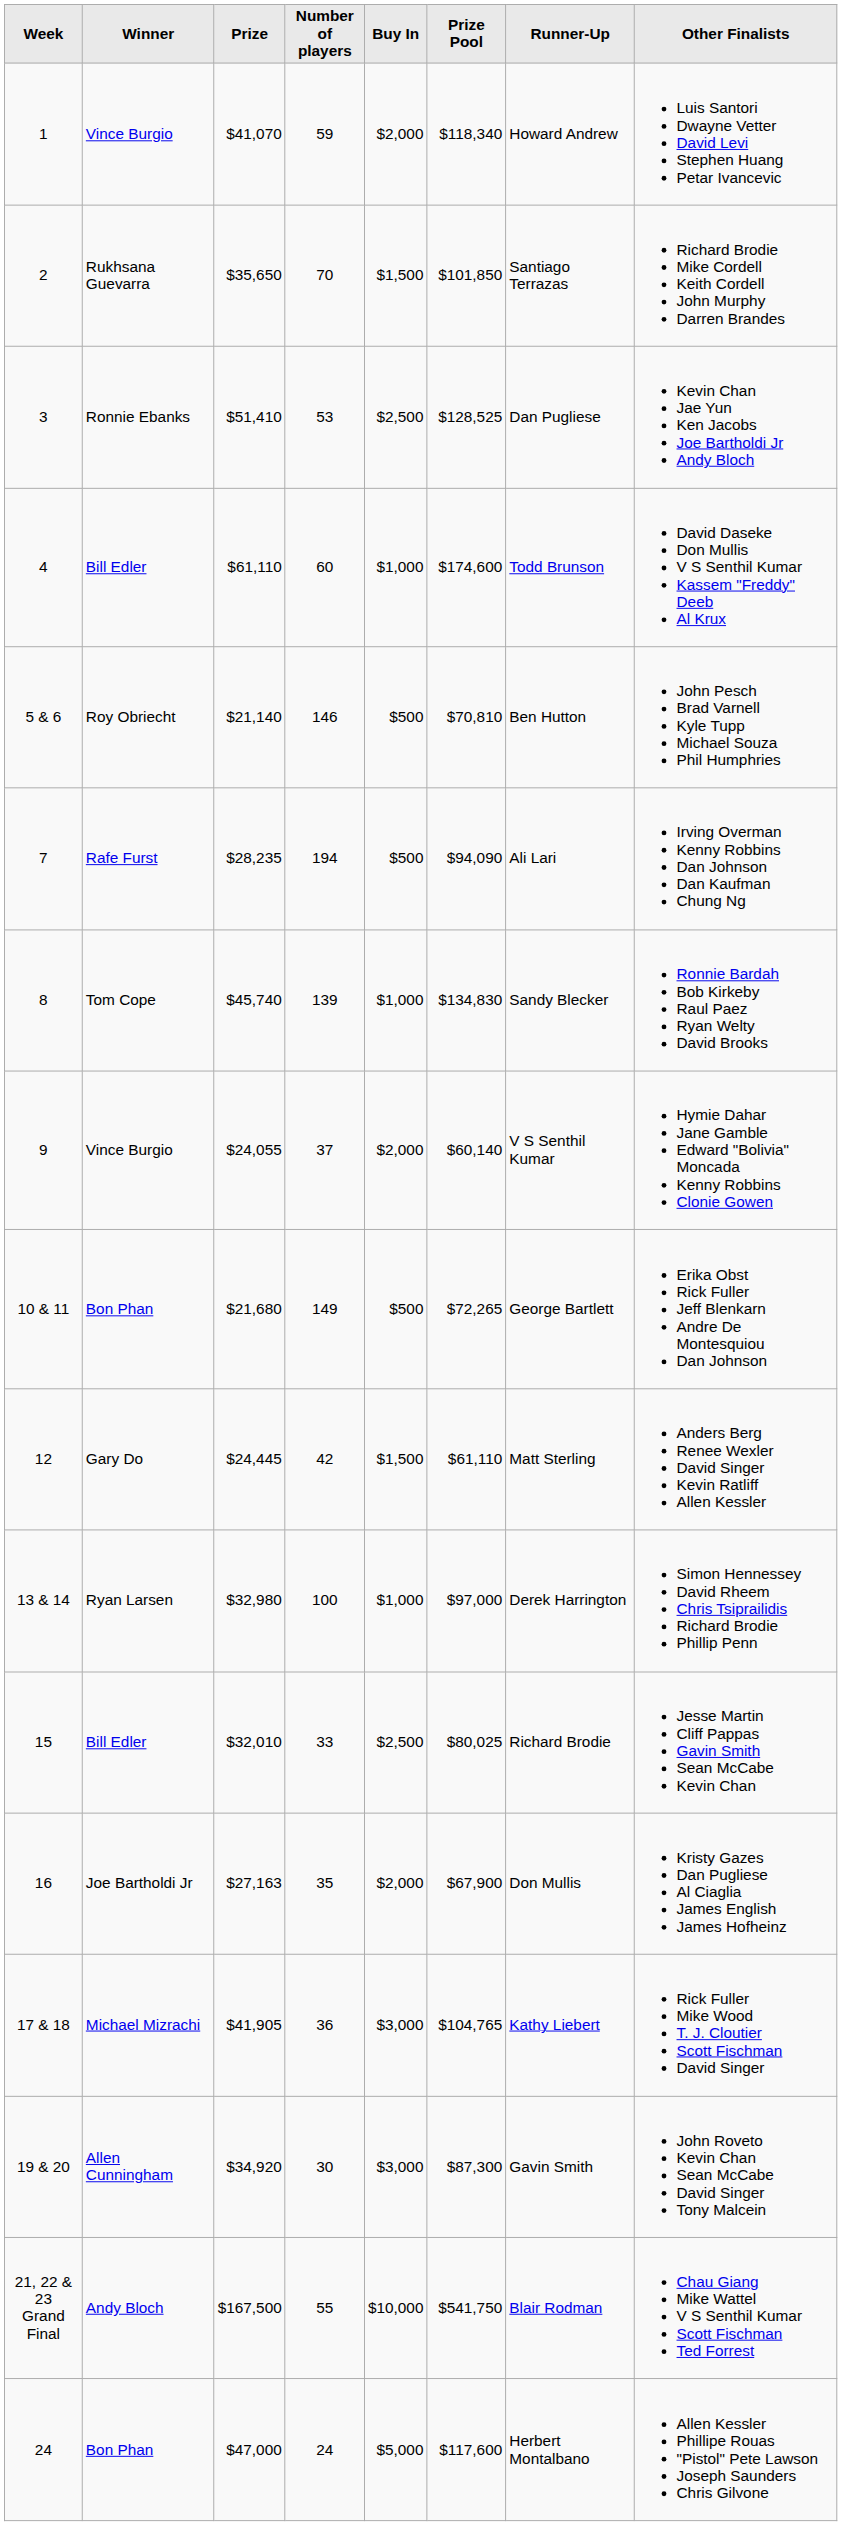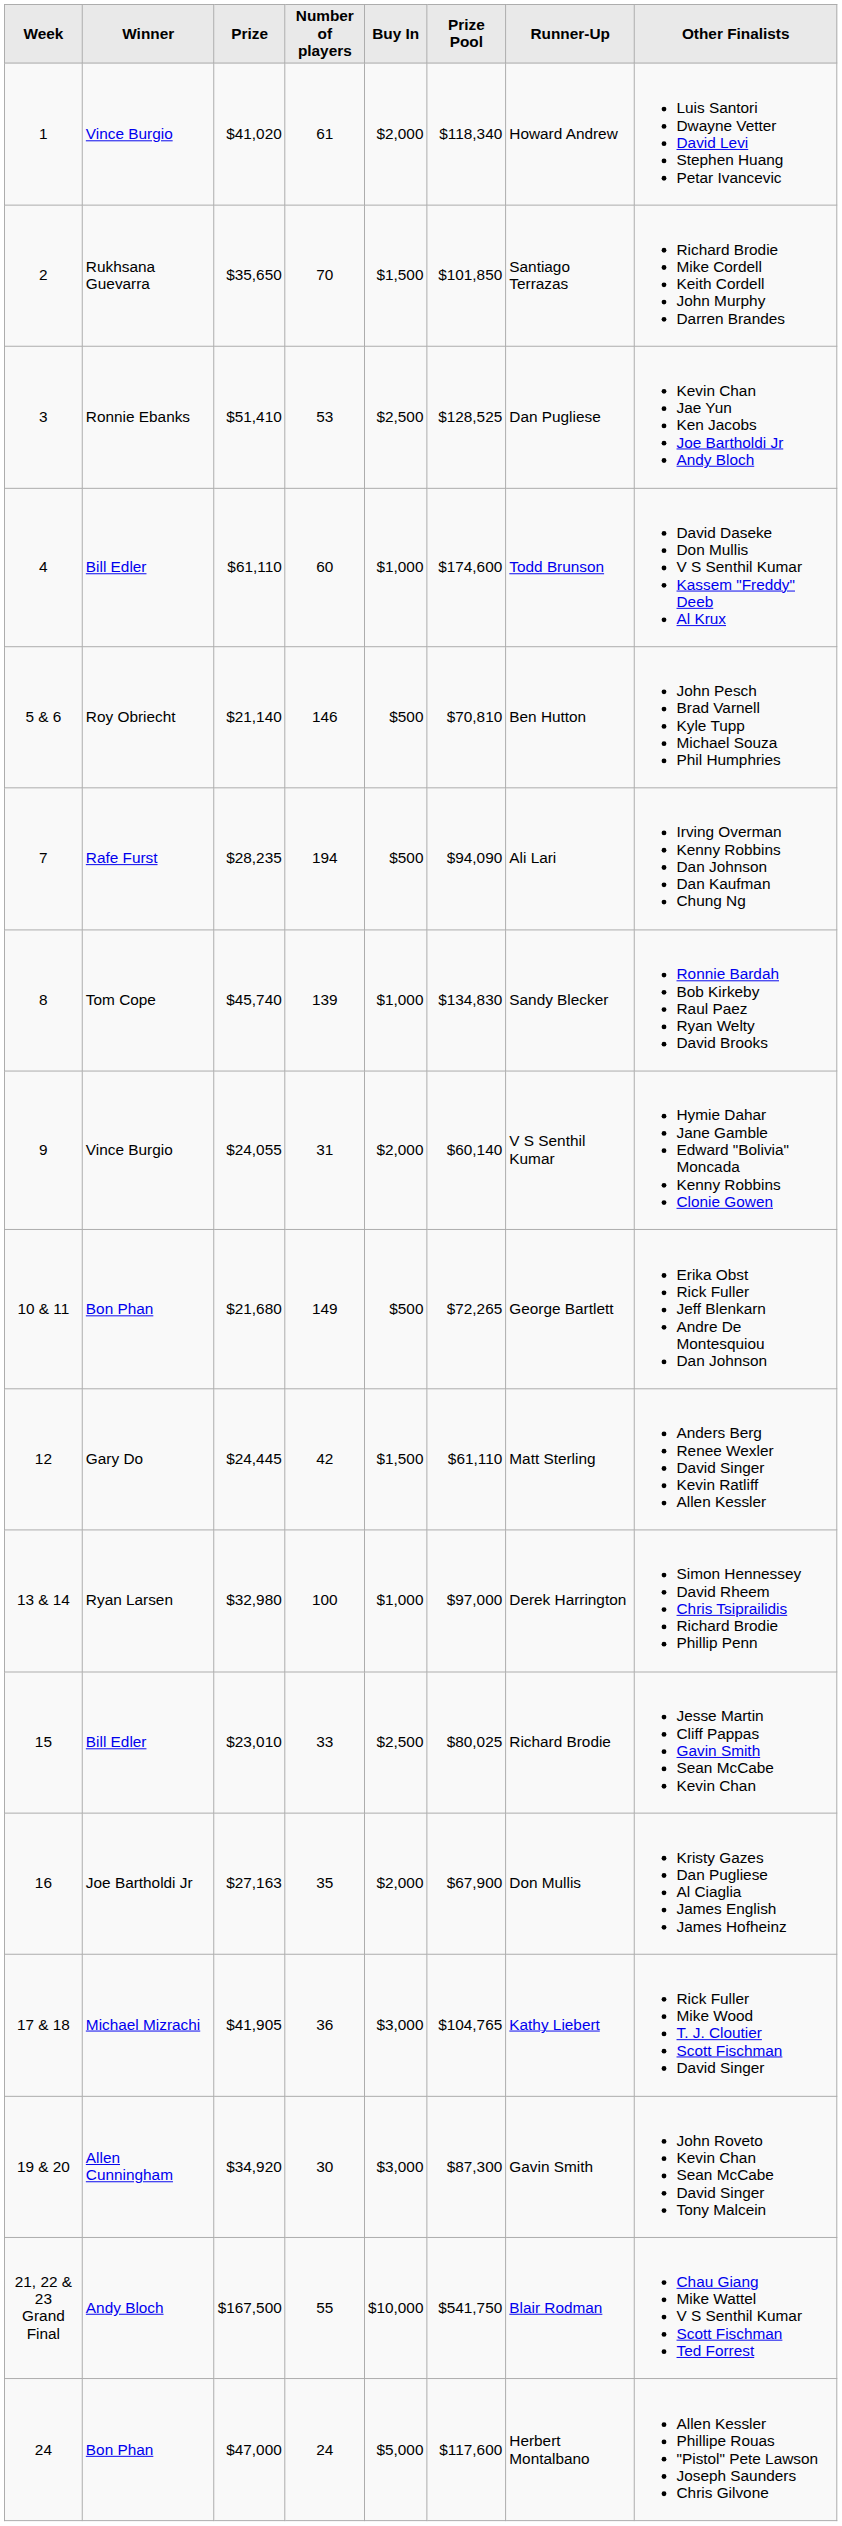1 | Prize: $41,070 -> $41,020
1 | Number of players: 59 -> 61
9 | Number of players: 37 -> 31
15 | Prize: $32,010 -> $23,010
